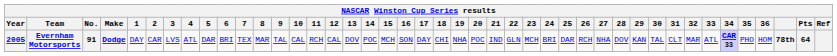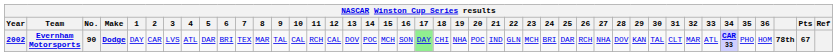Evernham Motorsports | Year: 2005 -> 2002
Evernham Motorsports | No.: 91 -> 90
Evernham Motorsports | 17: no background -> lightgreen background
Evernham Motorsports | Pts: 64 -> 67
